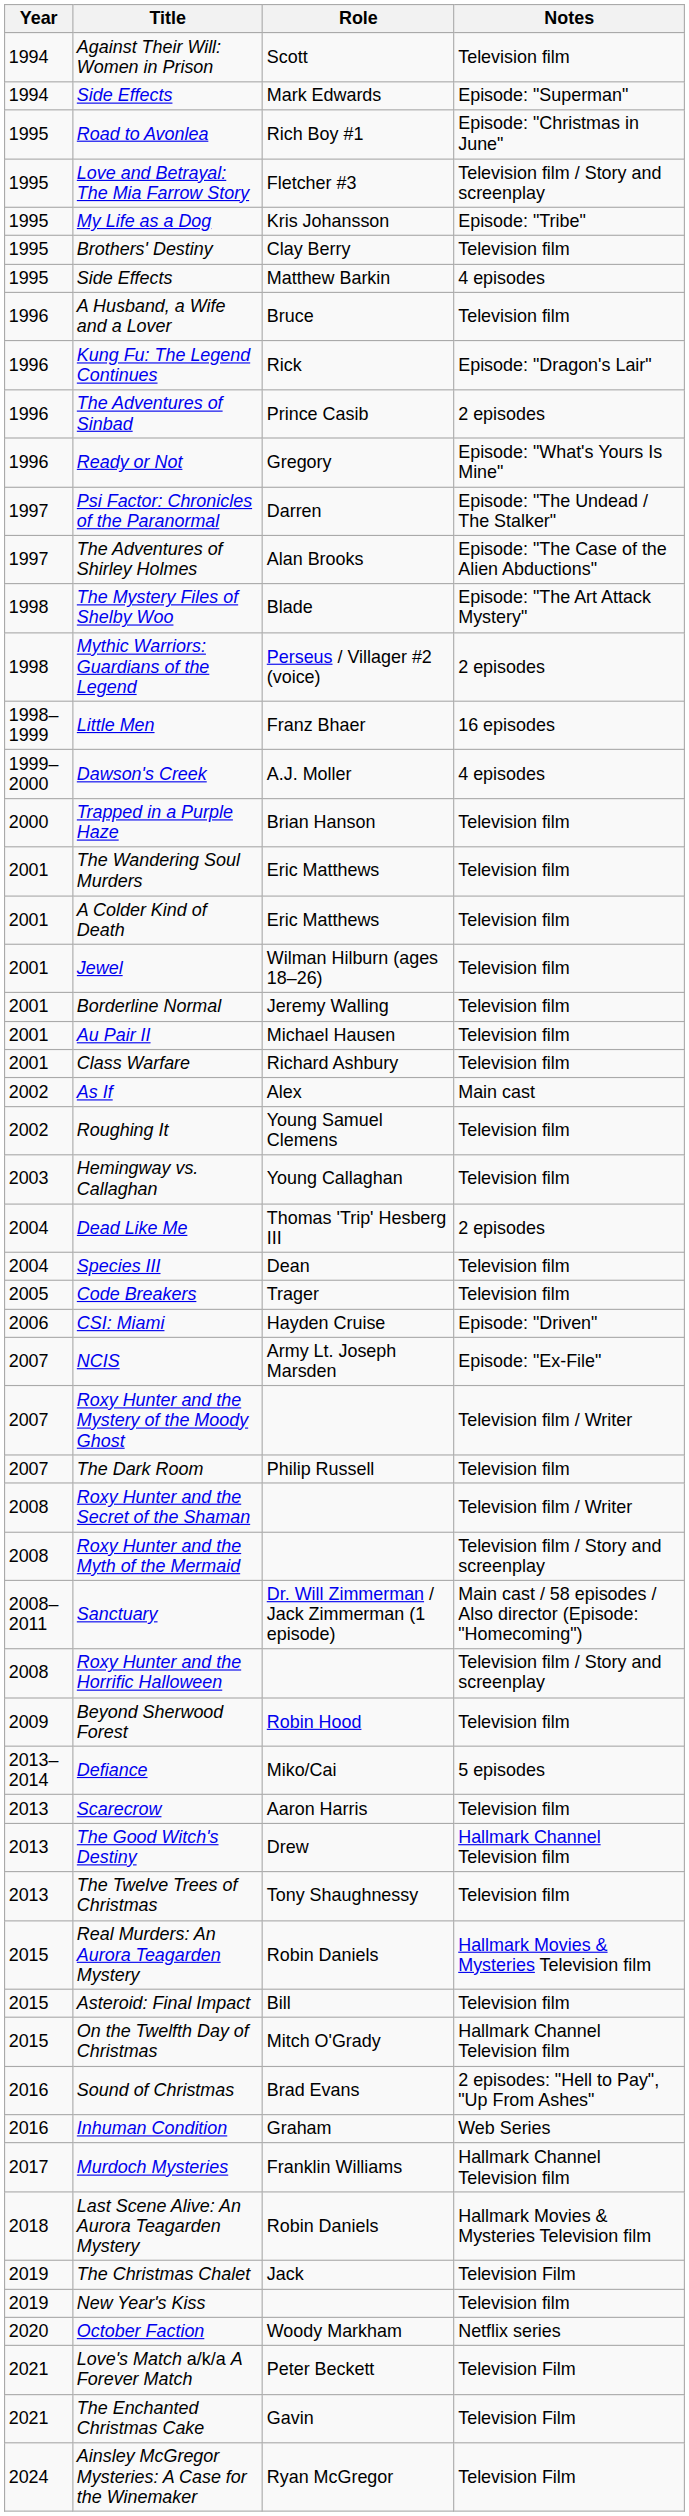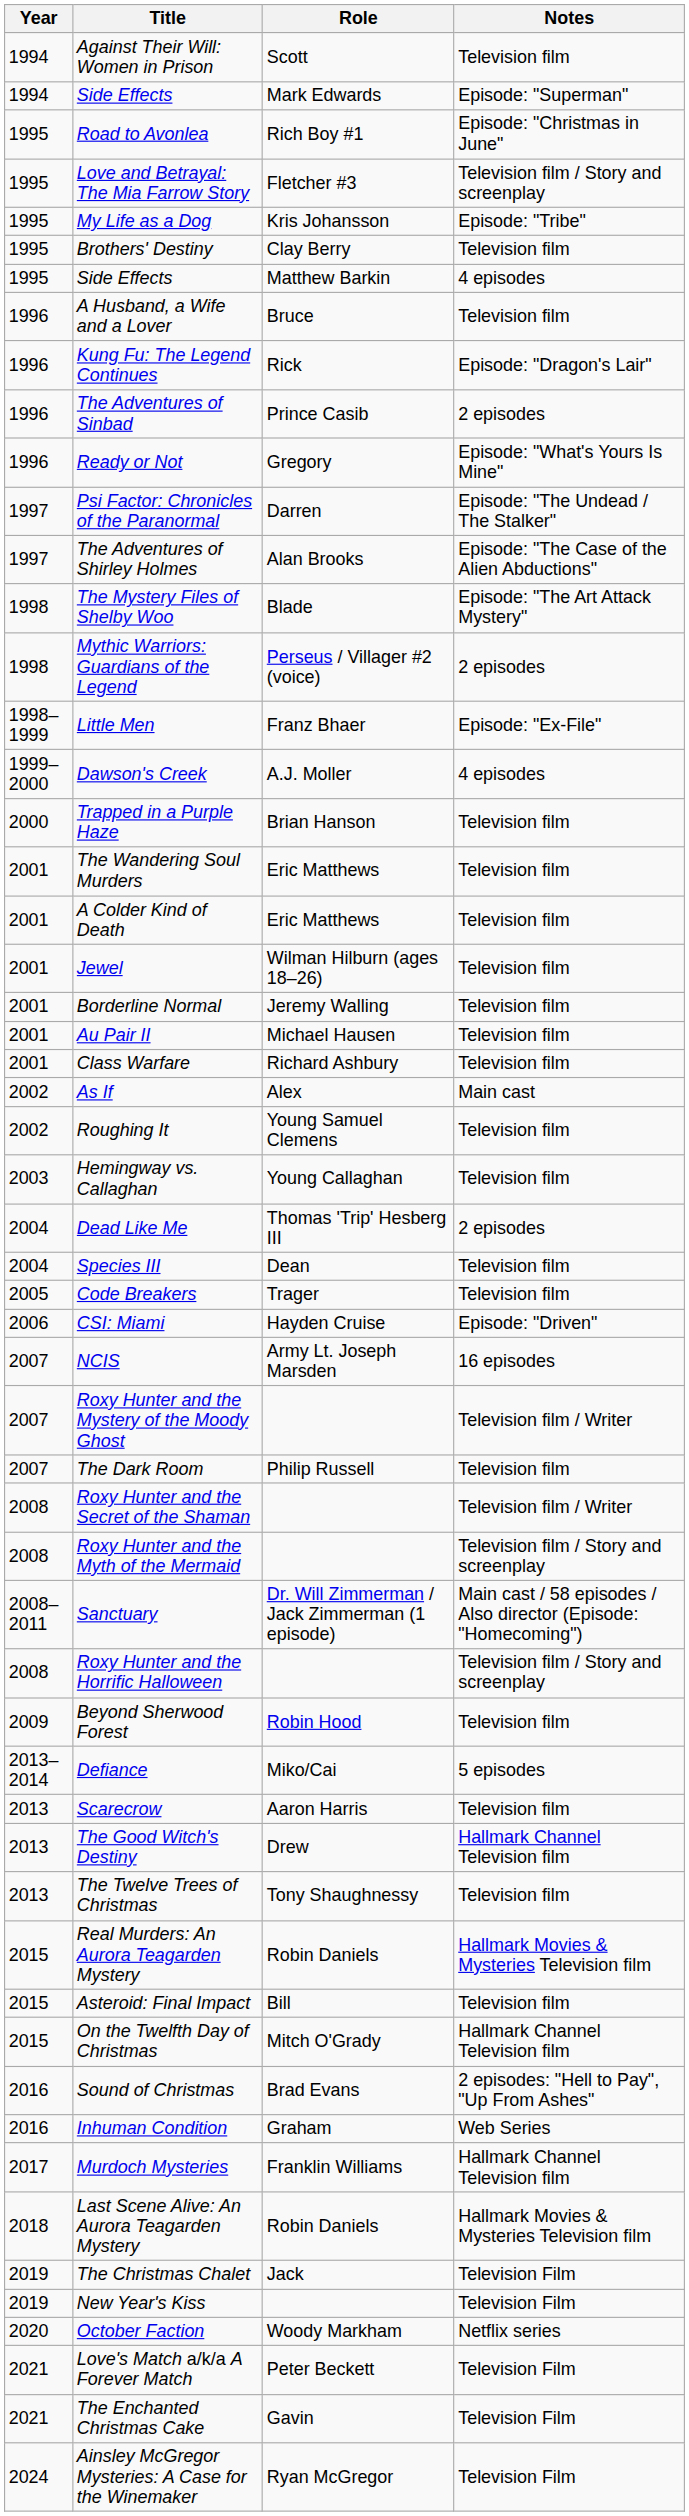Little Men | Notes: 16 episodes -> Episode: "Ex-File"
NCIS | Notes: Episode: "Ex-File" -> 16 episodes
New Year's Kiss | Notes: Television film -> Television Film
